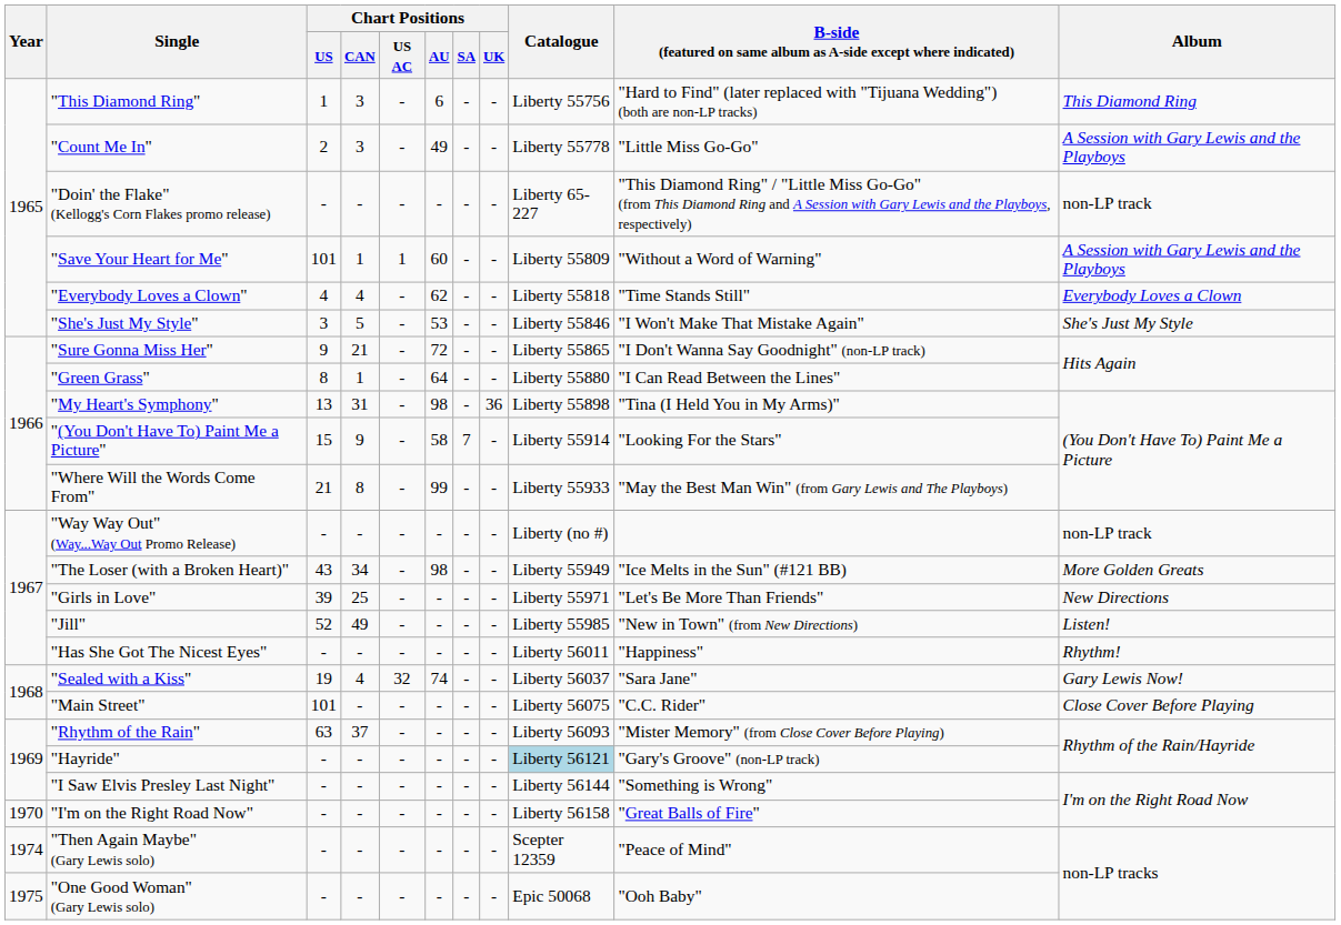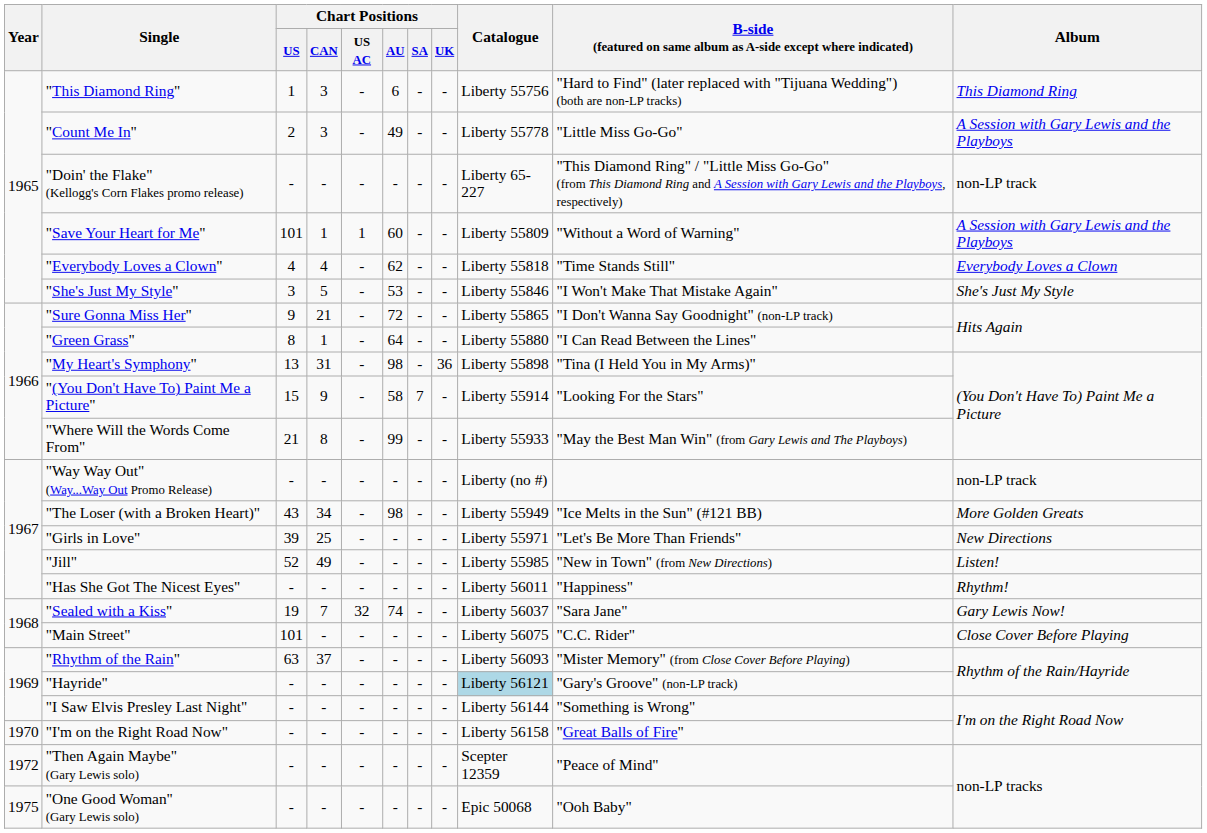"Sealed with a Kiss" | Chart Positions / CAN: 4 -> 7
"Then Again Maybe" (Gary Lewis solo) | Year: 1974 -> 1972
